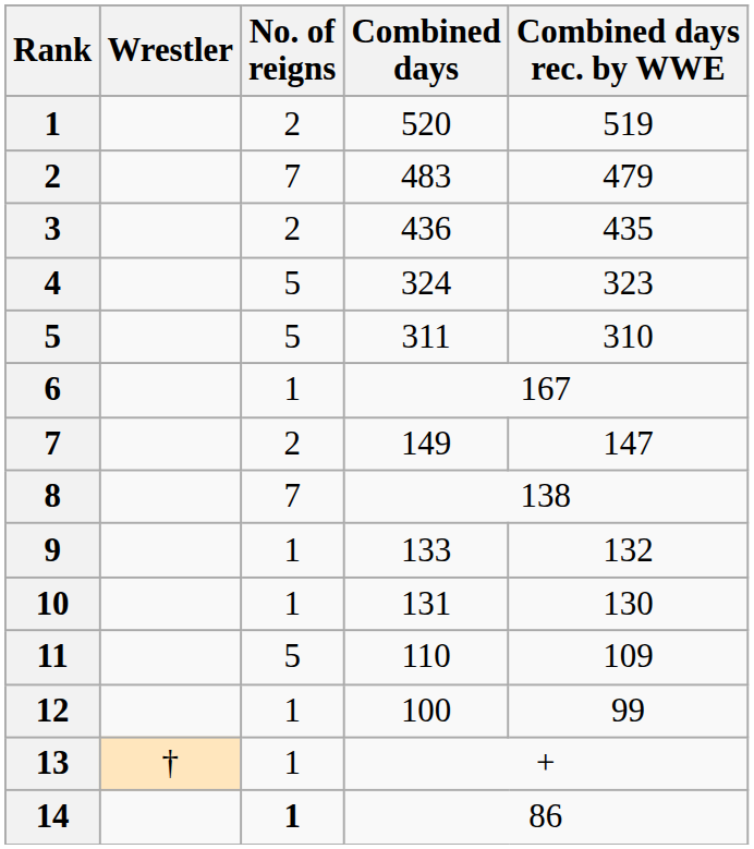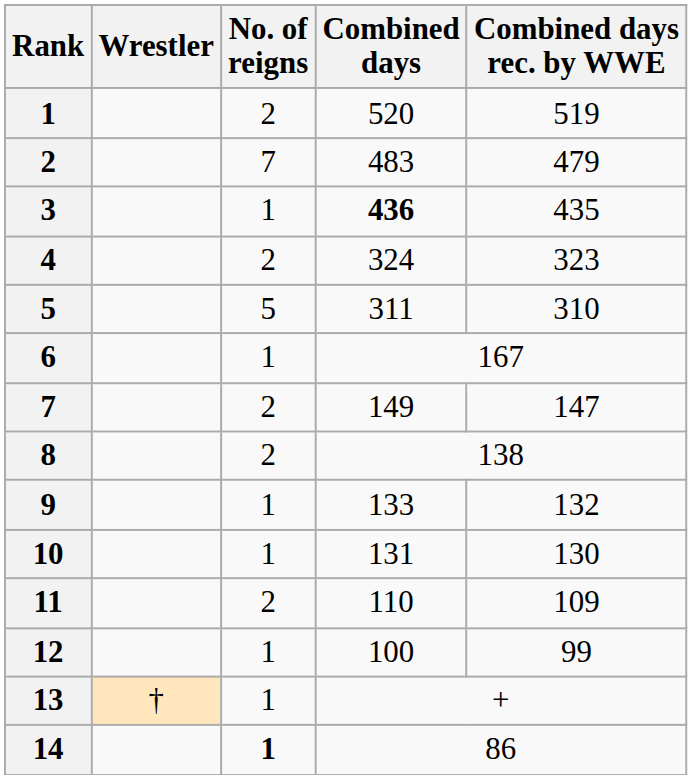3 | No. of reigns: 2 -> 1
3 | Combined days: normal -> bold
4 | No. of reigns: 5 -> 2
8 | No. of reigns: 7 -> 2
11 | No. of reigns: 5 -> 2
